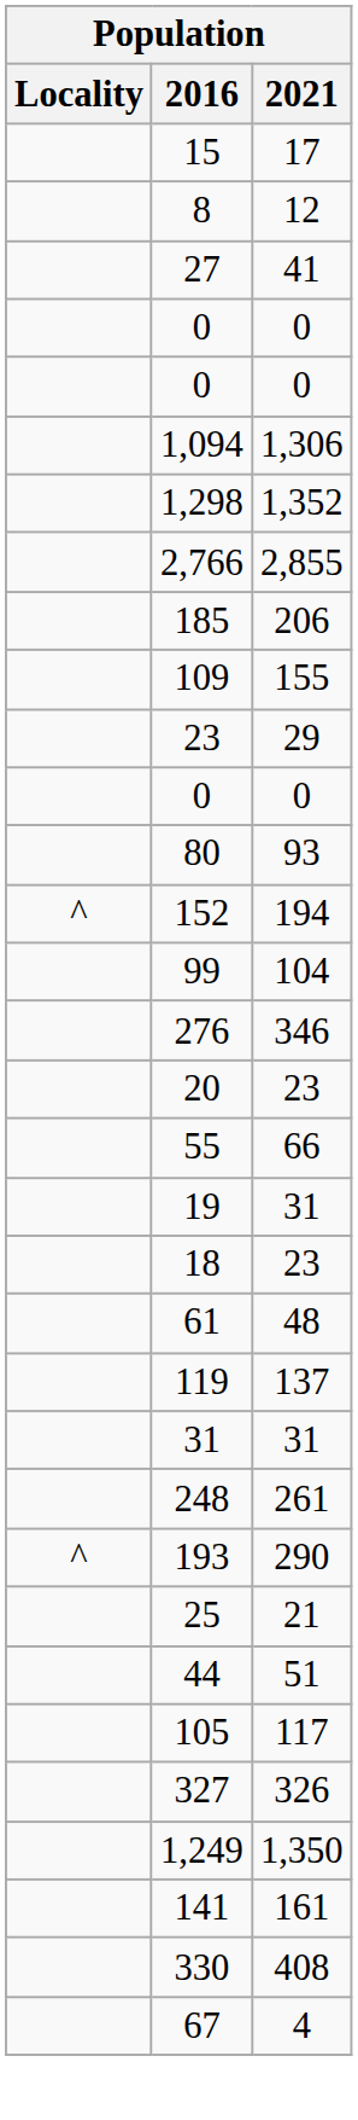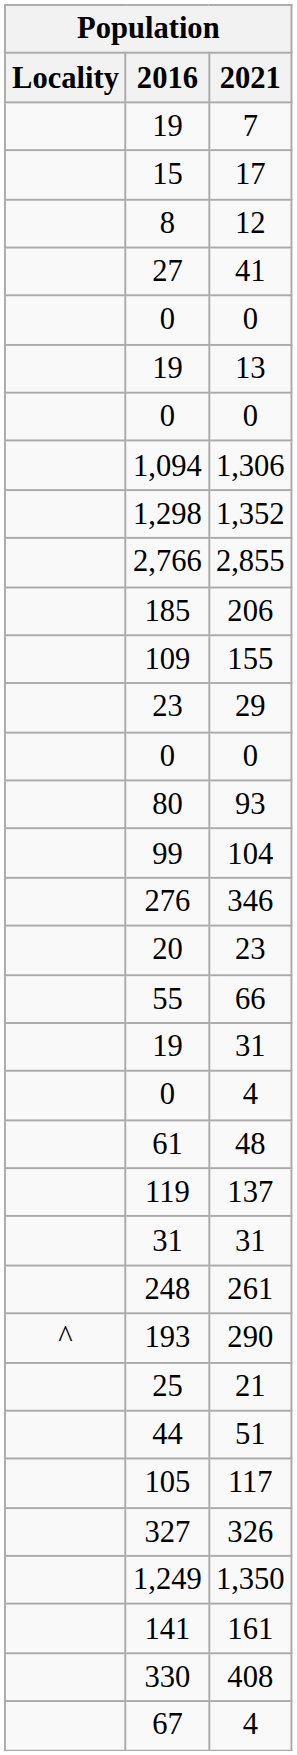+ row: 19 | 7
+ row: 19 | 13
- row: ^ | 152 | 194
- row: 18 | 23
+ row: 0 | 4
